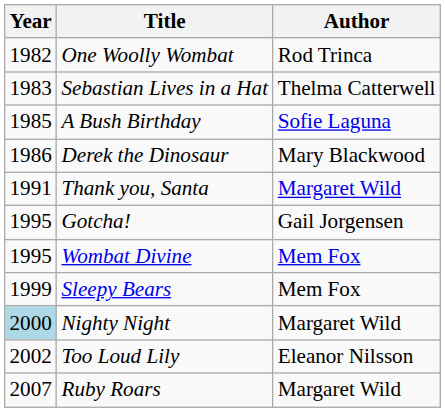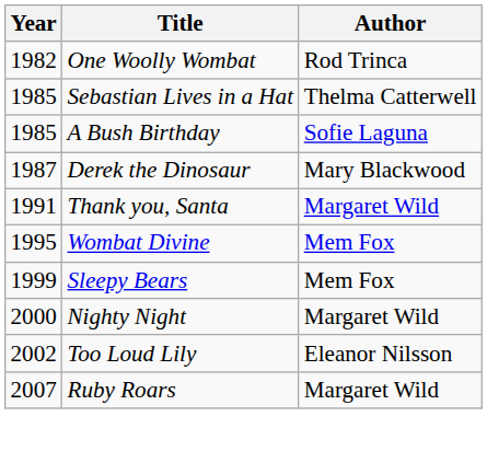Sebastian Lives in a Hat | Year: 1983 -> 1985
Derek the Dinosaur | Year: 1986 -> 1987
- row: 1995 | Gotcha! | Gail Jorgensen
Nighty Night | Year: lightblue background -> no background
